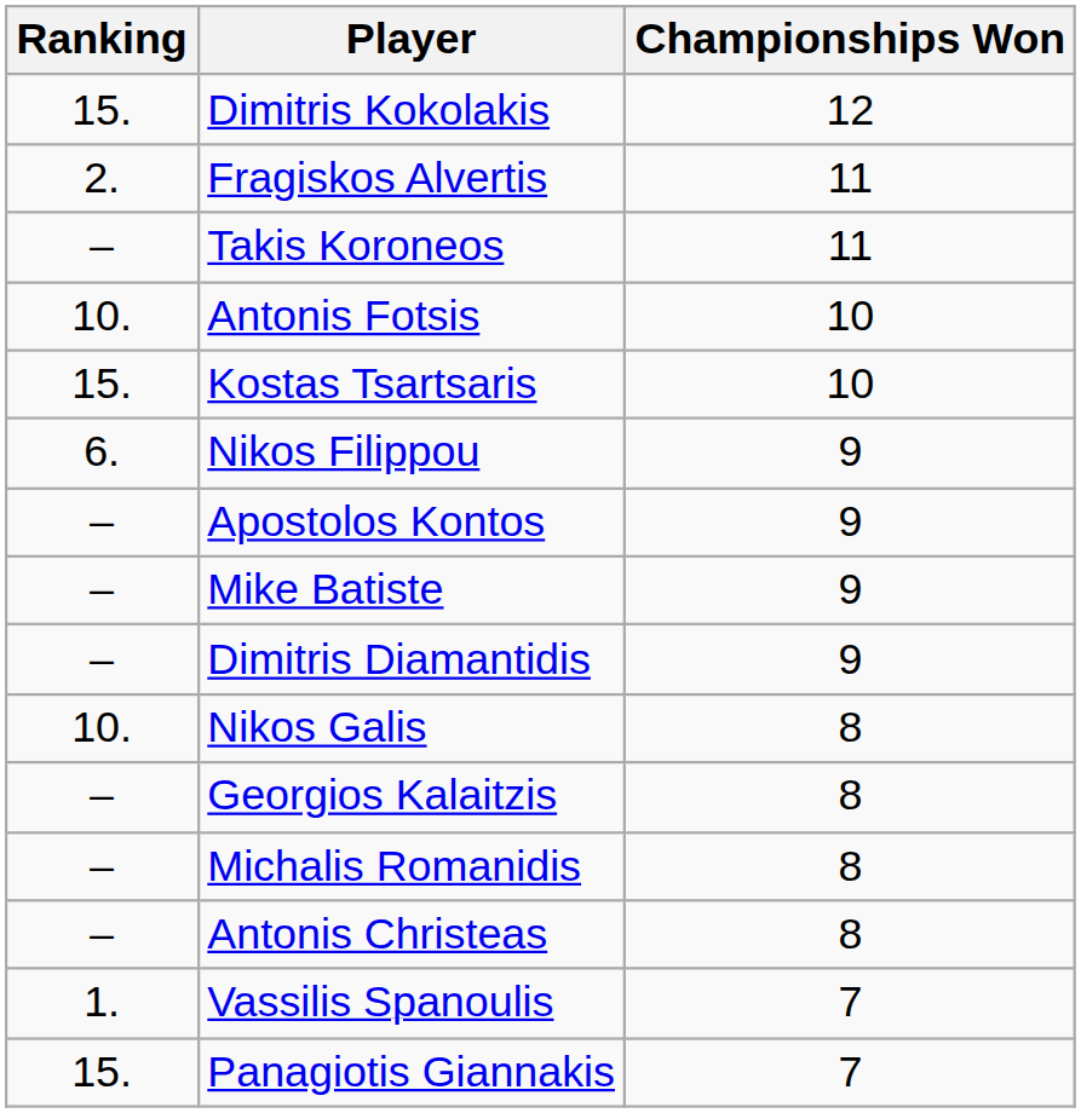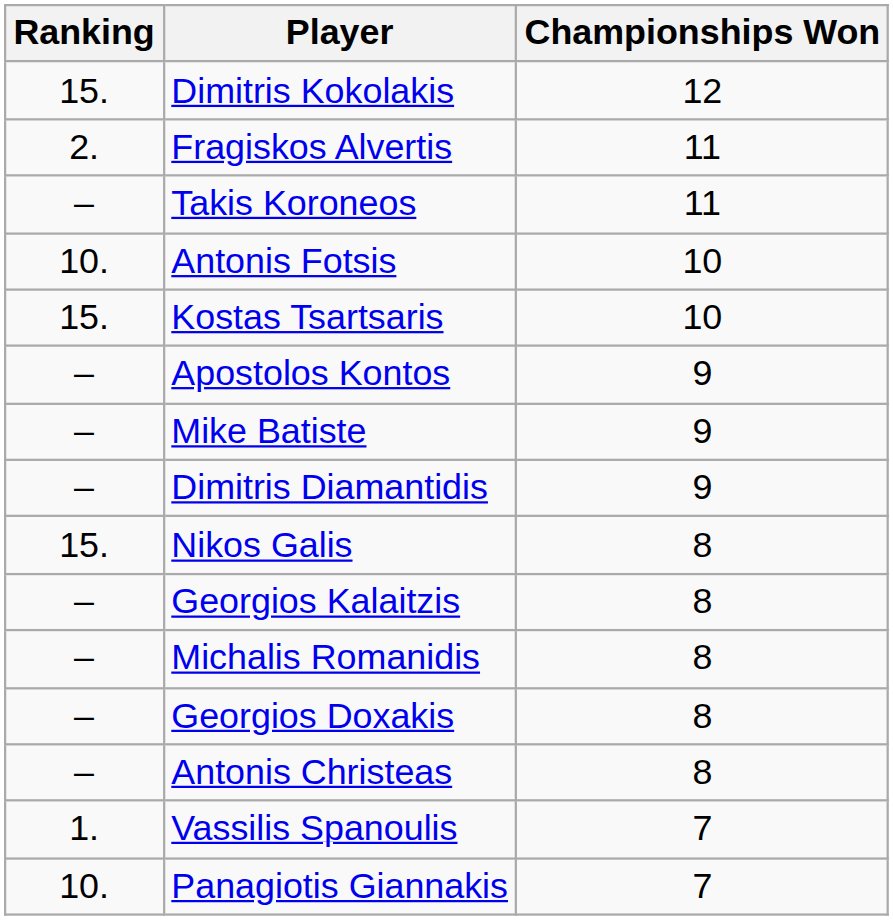- row: 6. | Nikos Filippou | 9
Nikos Galis | Ranking: 10. -> 15.
+ row: – | Georgios Doxakis | 8
Panagiotis Giannakis | Ranking: 15. -> 10.
